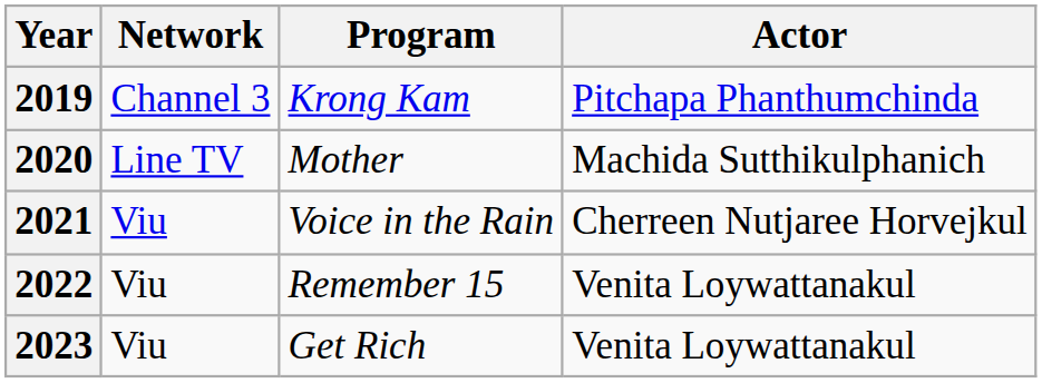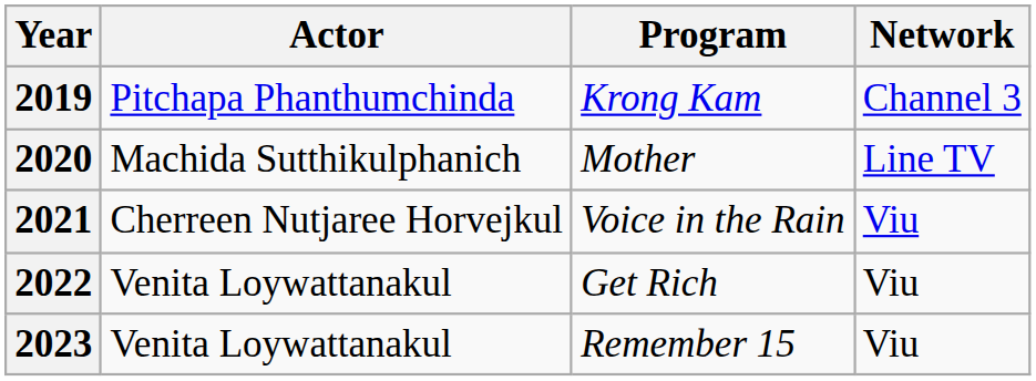columns swapped: Actor <-> Network
2022 | Program: Remember 15 -> Get Rich
2023 | Program: Get Rich -> Remember 15
